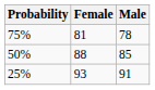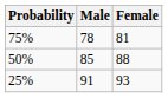columns swapped: Male <-> Female
